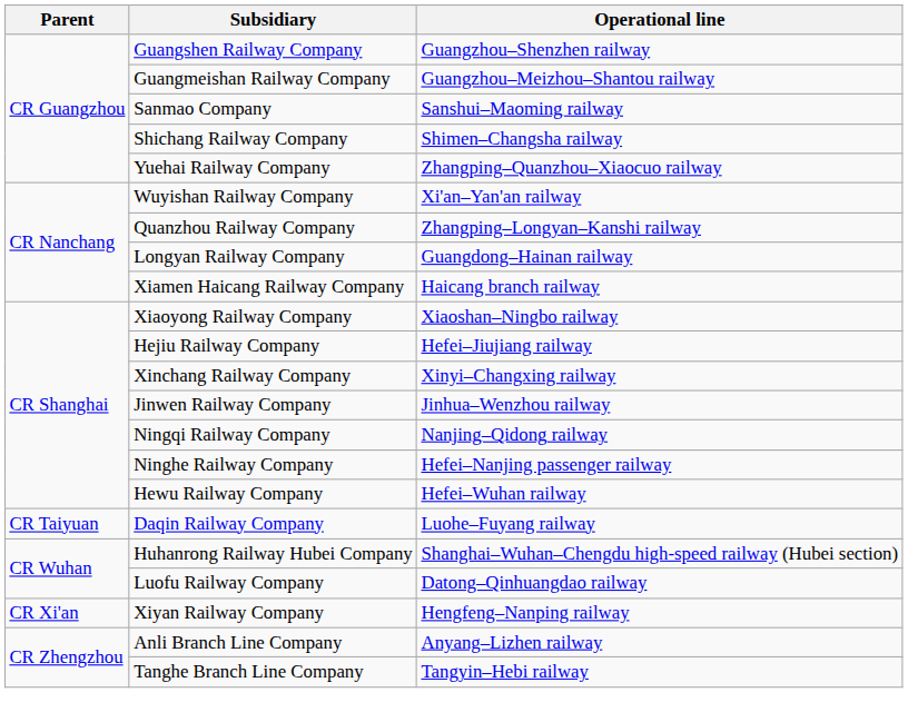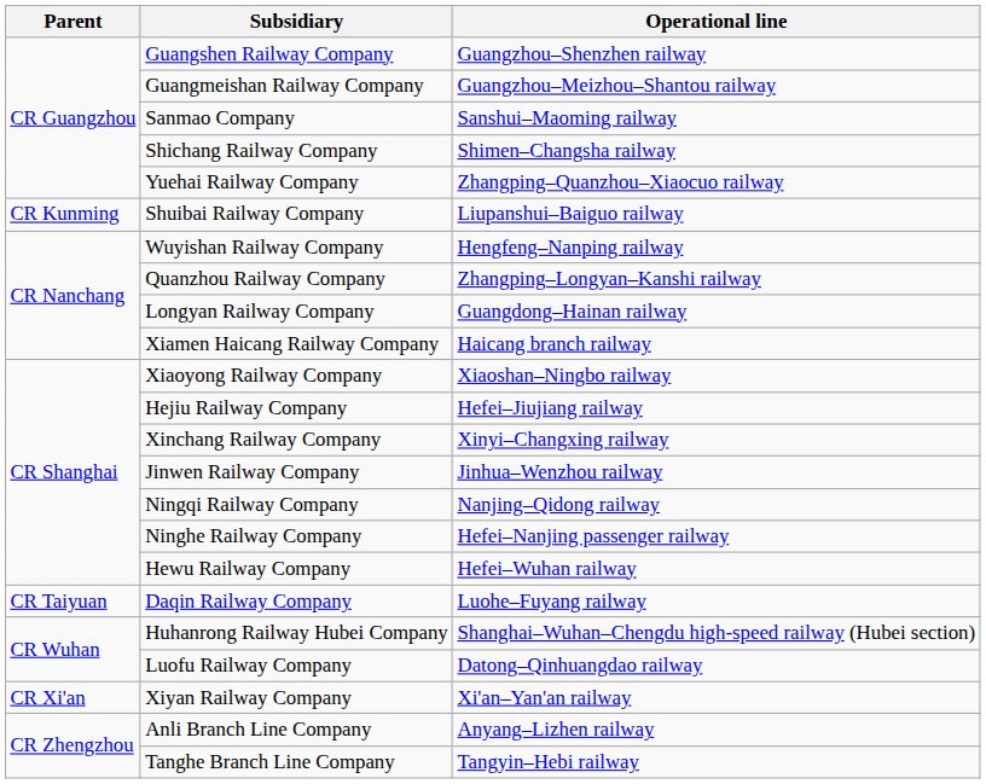+ row: CR Kunming | Shuibai Railway Company | Liupanshui–Baiguo railway
Wuyishan Railway Company | Operational line: Xi'an–Yan'an railway -> Hengfeng–Nanping railway
Xiyan Railway Company | Operational line: Hengfeng–Nanping railway -> Xi'an–Yan'an railway
